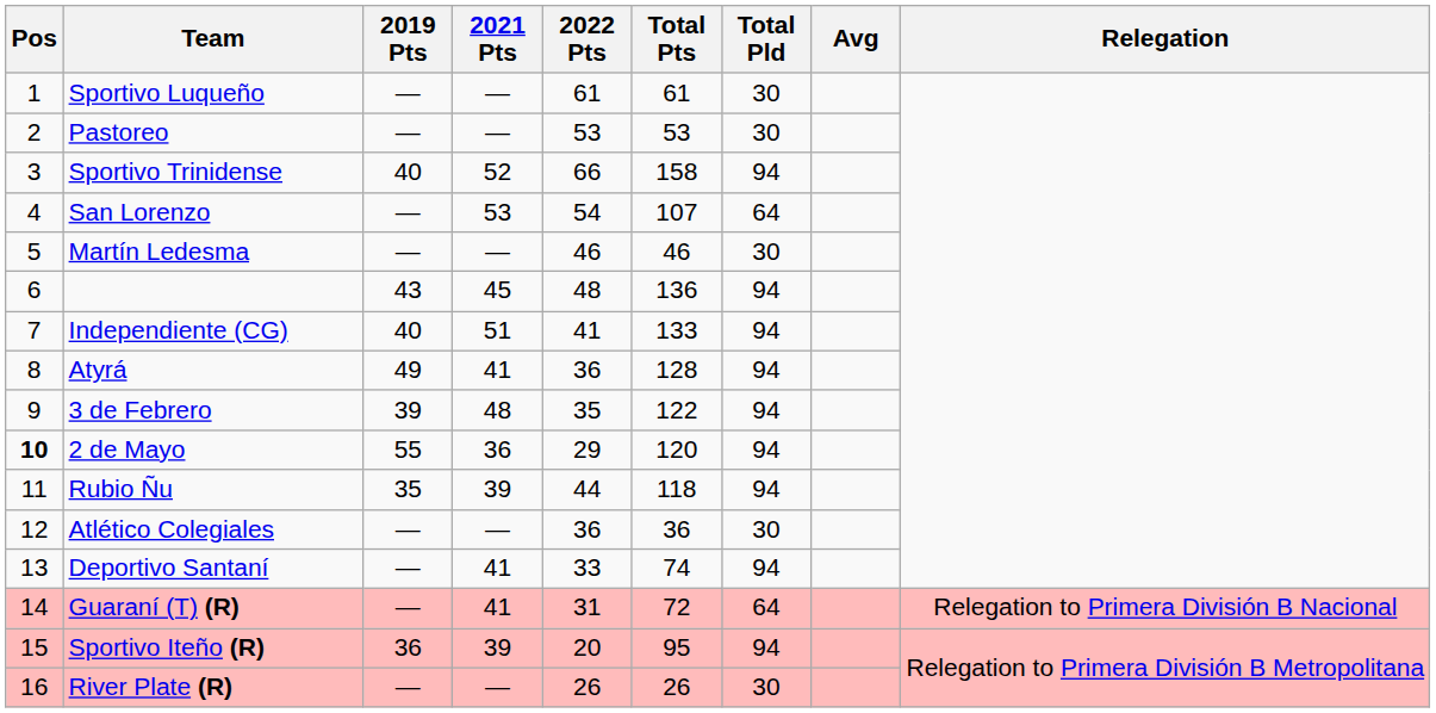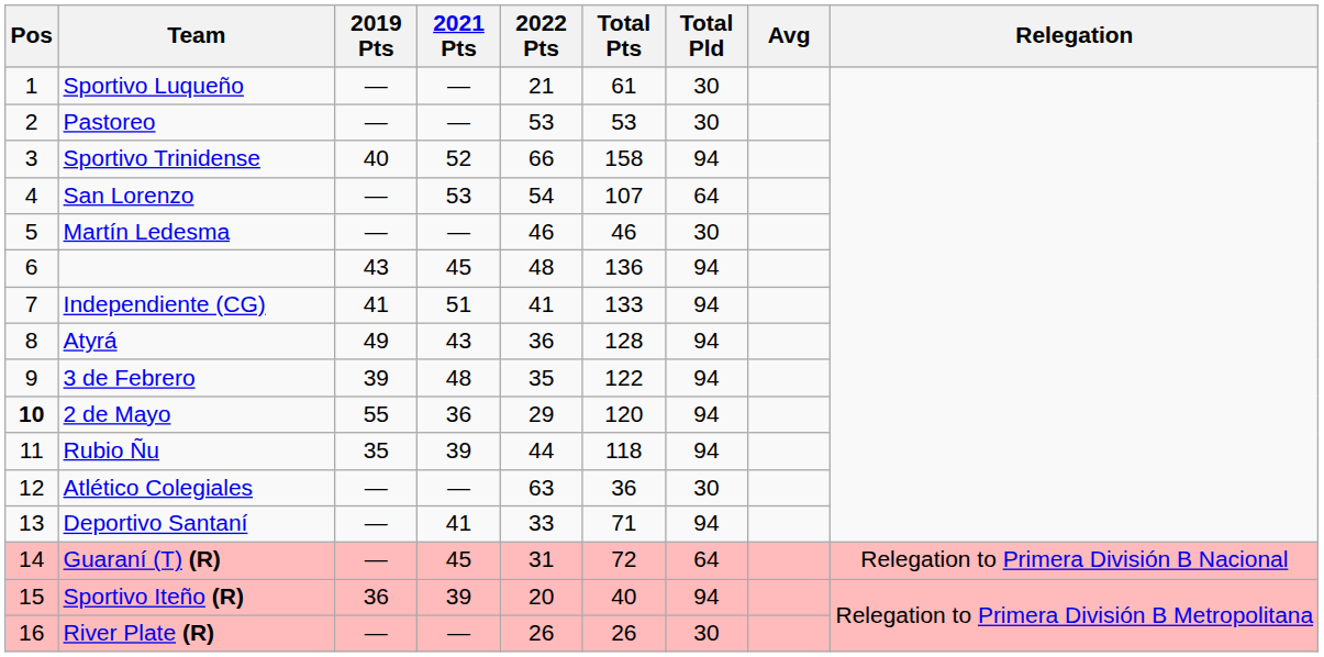Sportivo Luqueño | 2022 Pts: 61 -> 21
Independiente (CG) | 2019 Pts: 40 -> 41
Atyrá | 2021 Pts: 41 -> 43
Atlético Colegiales | 2022 Pts: 36 -> 63
Deportivo Santaní | Total Pts: 74 -> 71
Guaraní (T) (R) | 2021 Pts: 41 -> 45
Sportivo Iteño (R) | Total Pts: 95 -> 40
